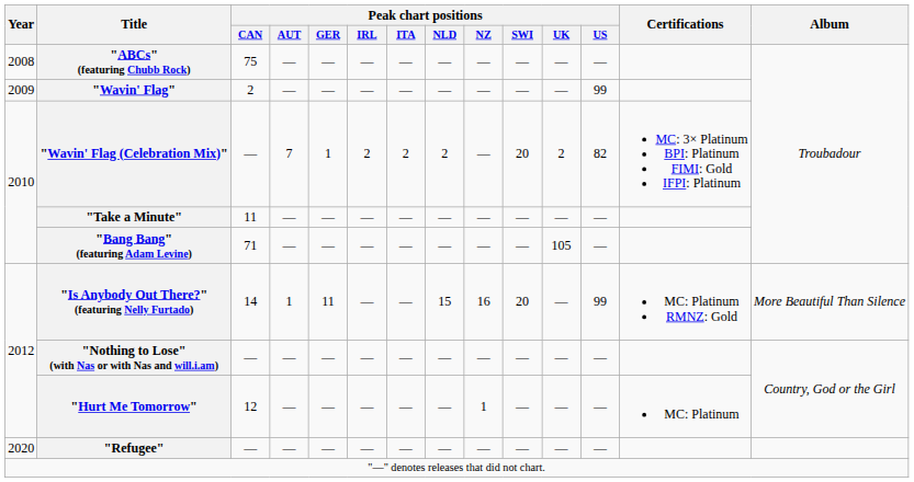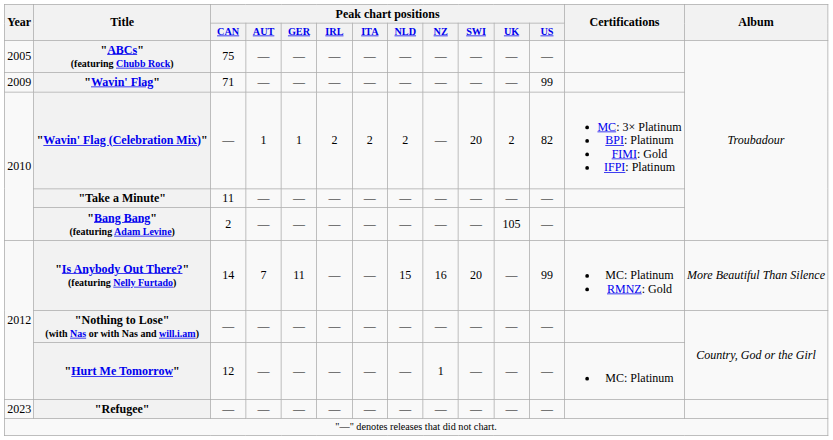"ABCs" (featuring Chubb Rock) | Year: 2008 -> 2005
"Wavin' Flag" | Peak chart positions / CAN: 2 -> 71
"Wavin' Flag (Celebration Mix)" | Peak chart positions / AUT: 7 -> 1
"Bang Bang" (featuring Adam Levine) | Peak chart positions / CAN: 71 -> 2
"Is Anybody Out There?" (featuring Nelly Furtado) | Peak chart positions / AUT: 1 -> 7
"Refugee" | Year: 2020 -> 2023
